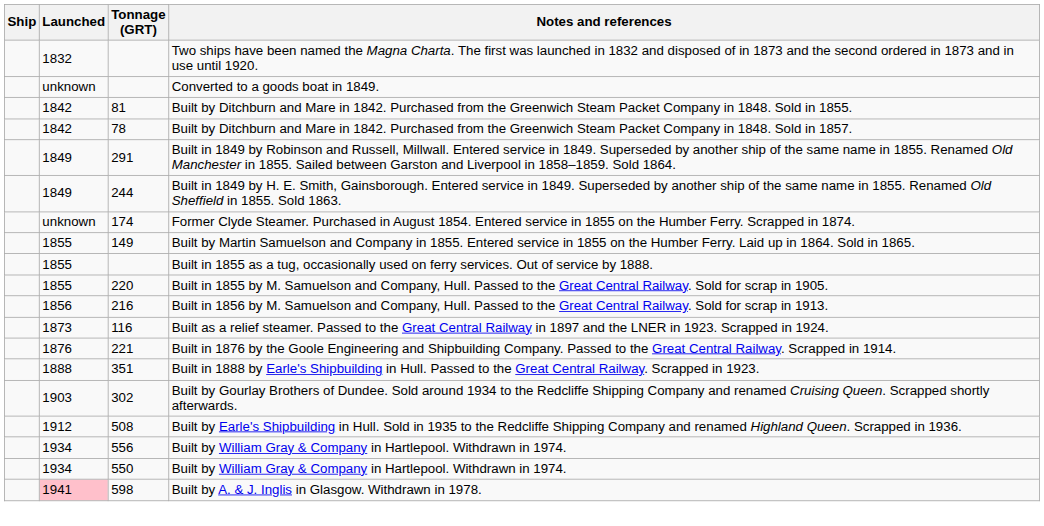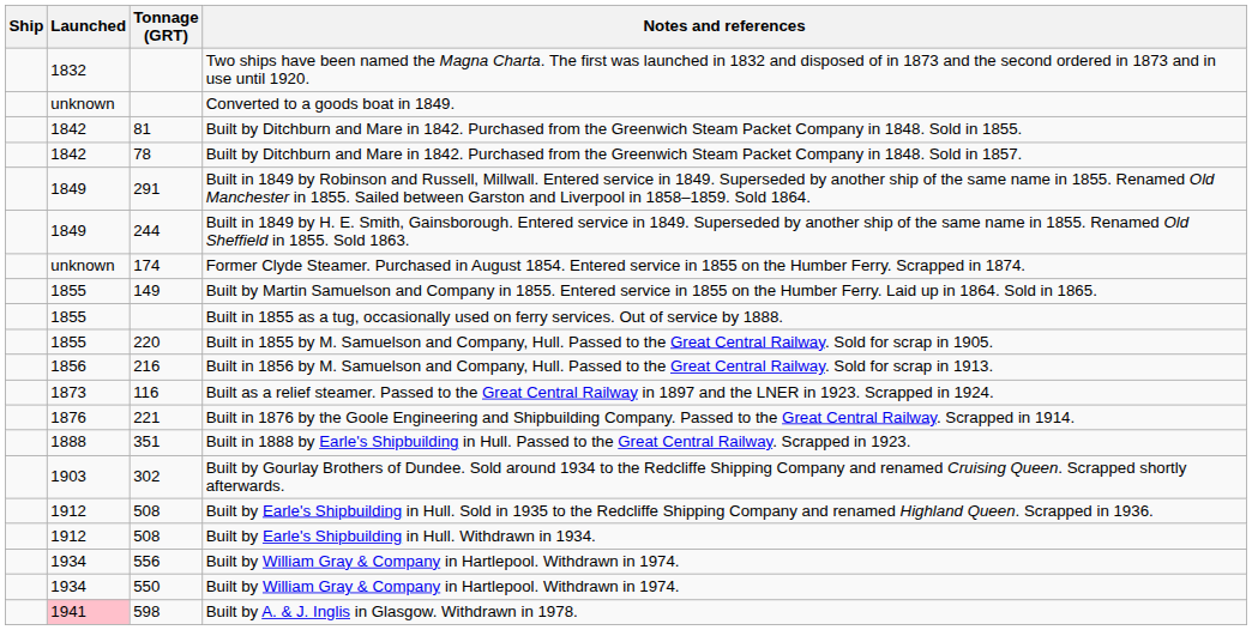+ row: 1912 | 508 | Built by Earle's Shipbuilding in Hull. Withdrawn in 1934.
